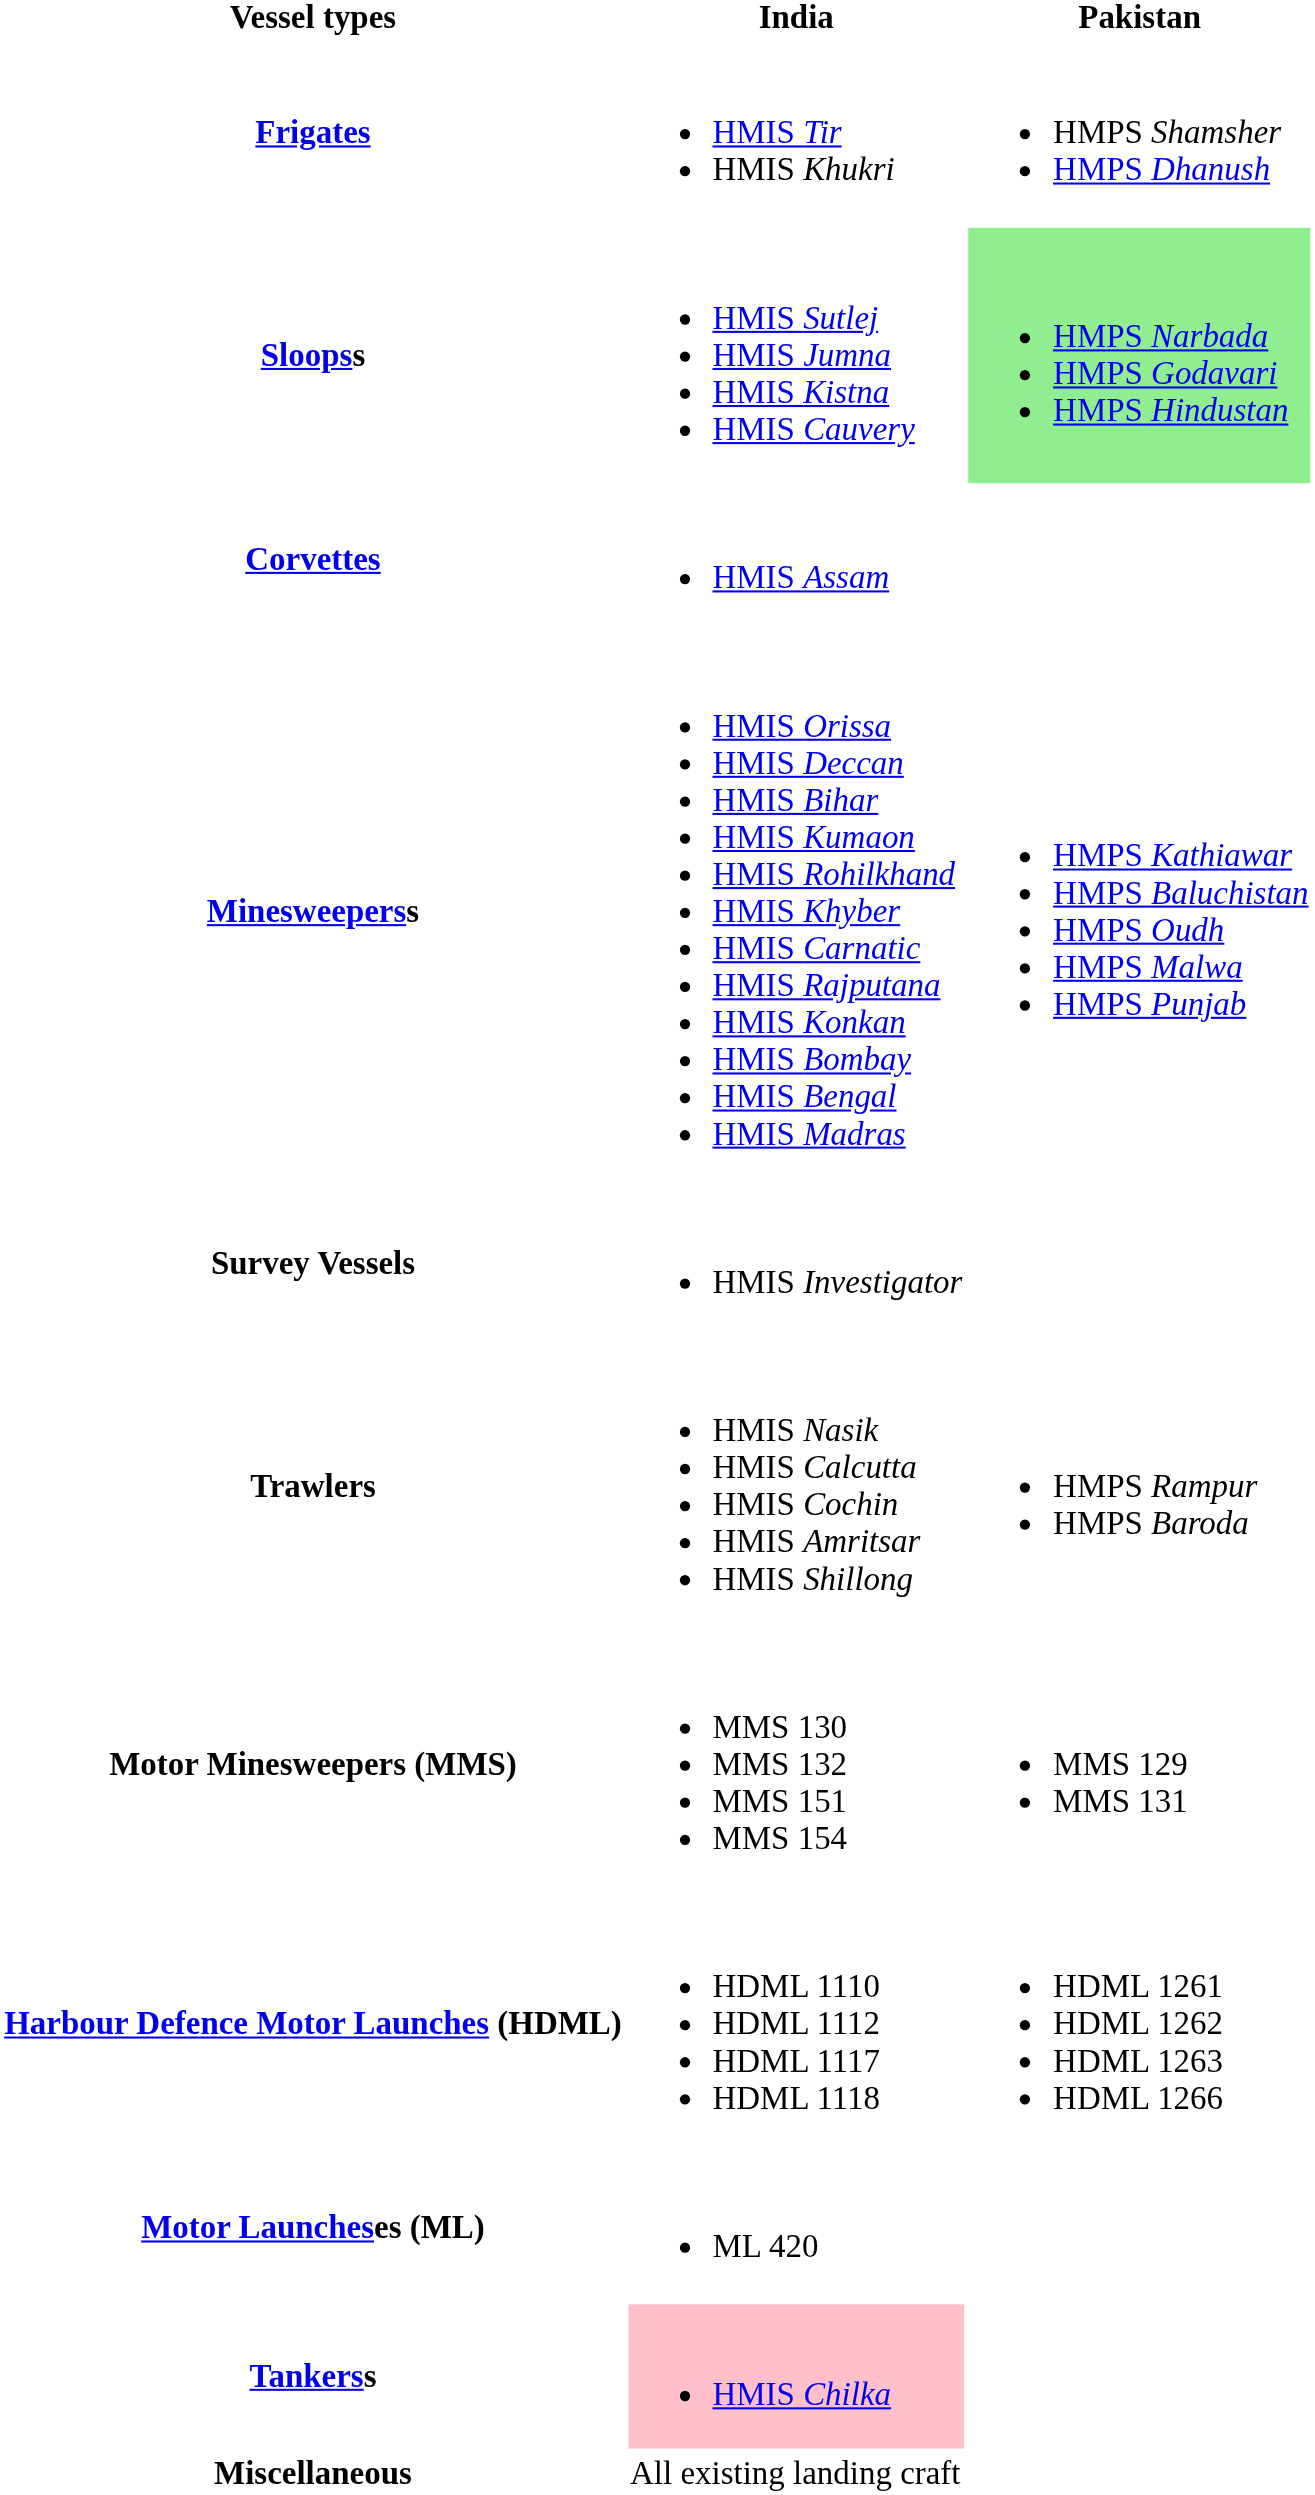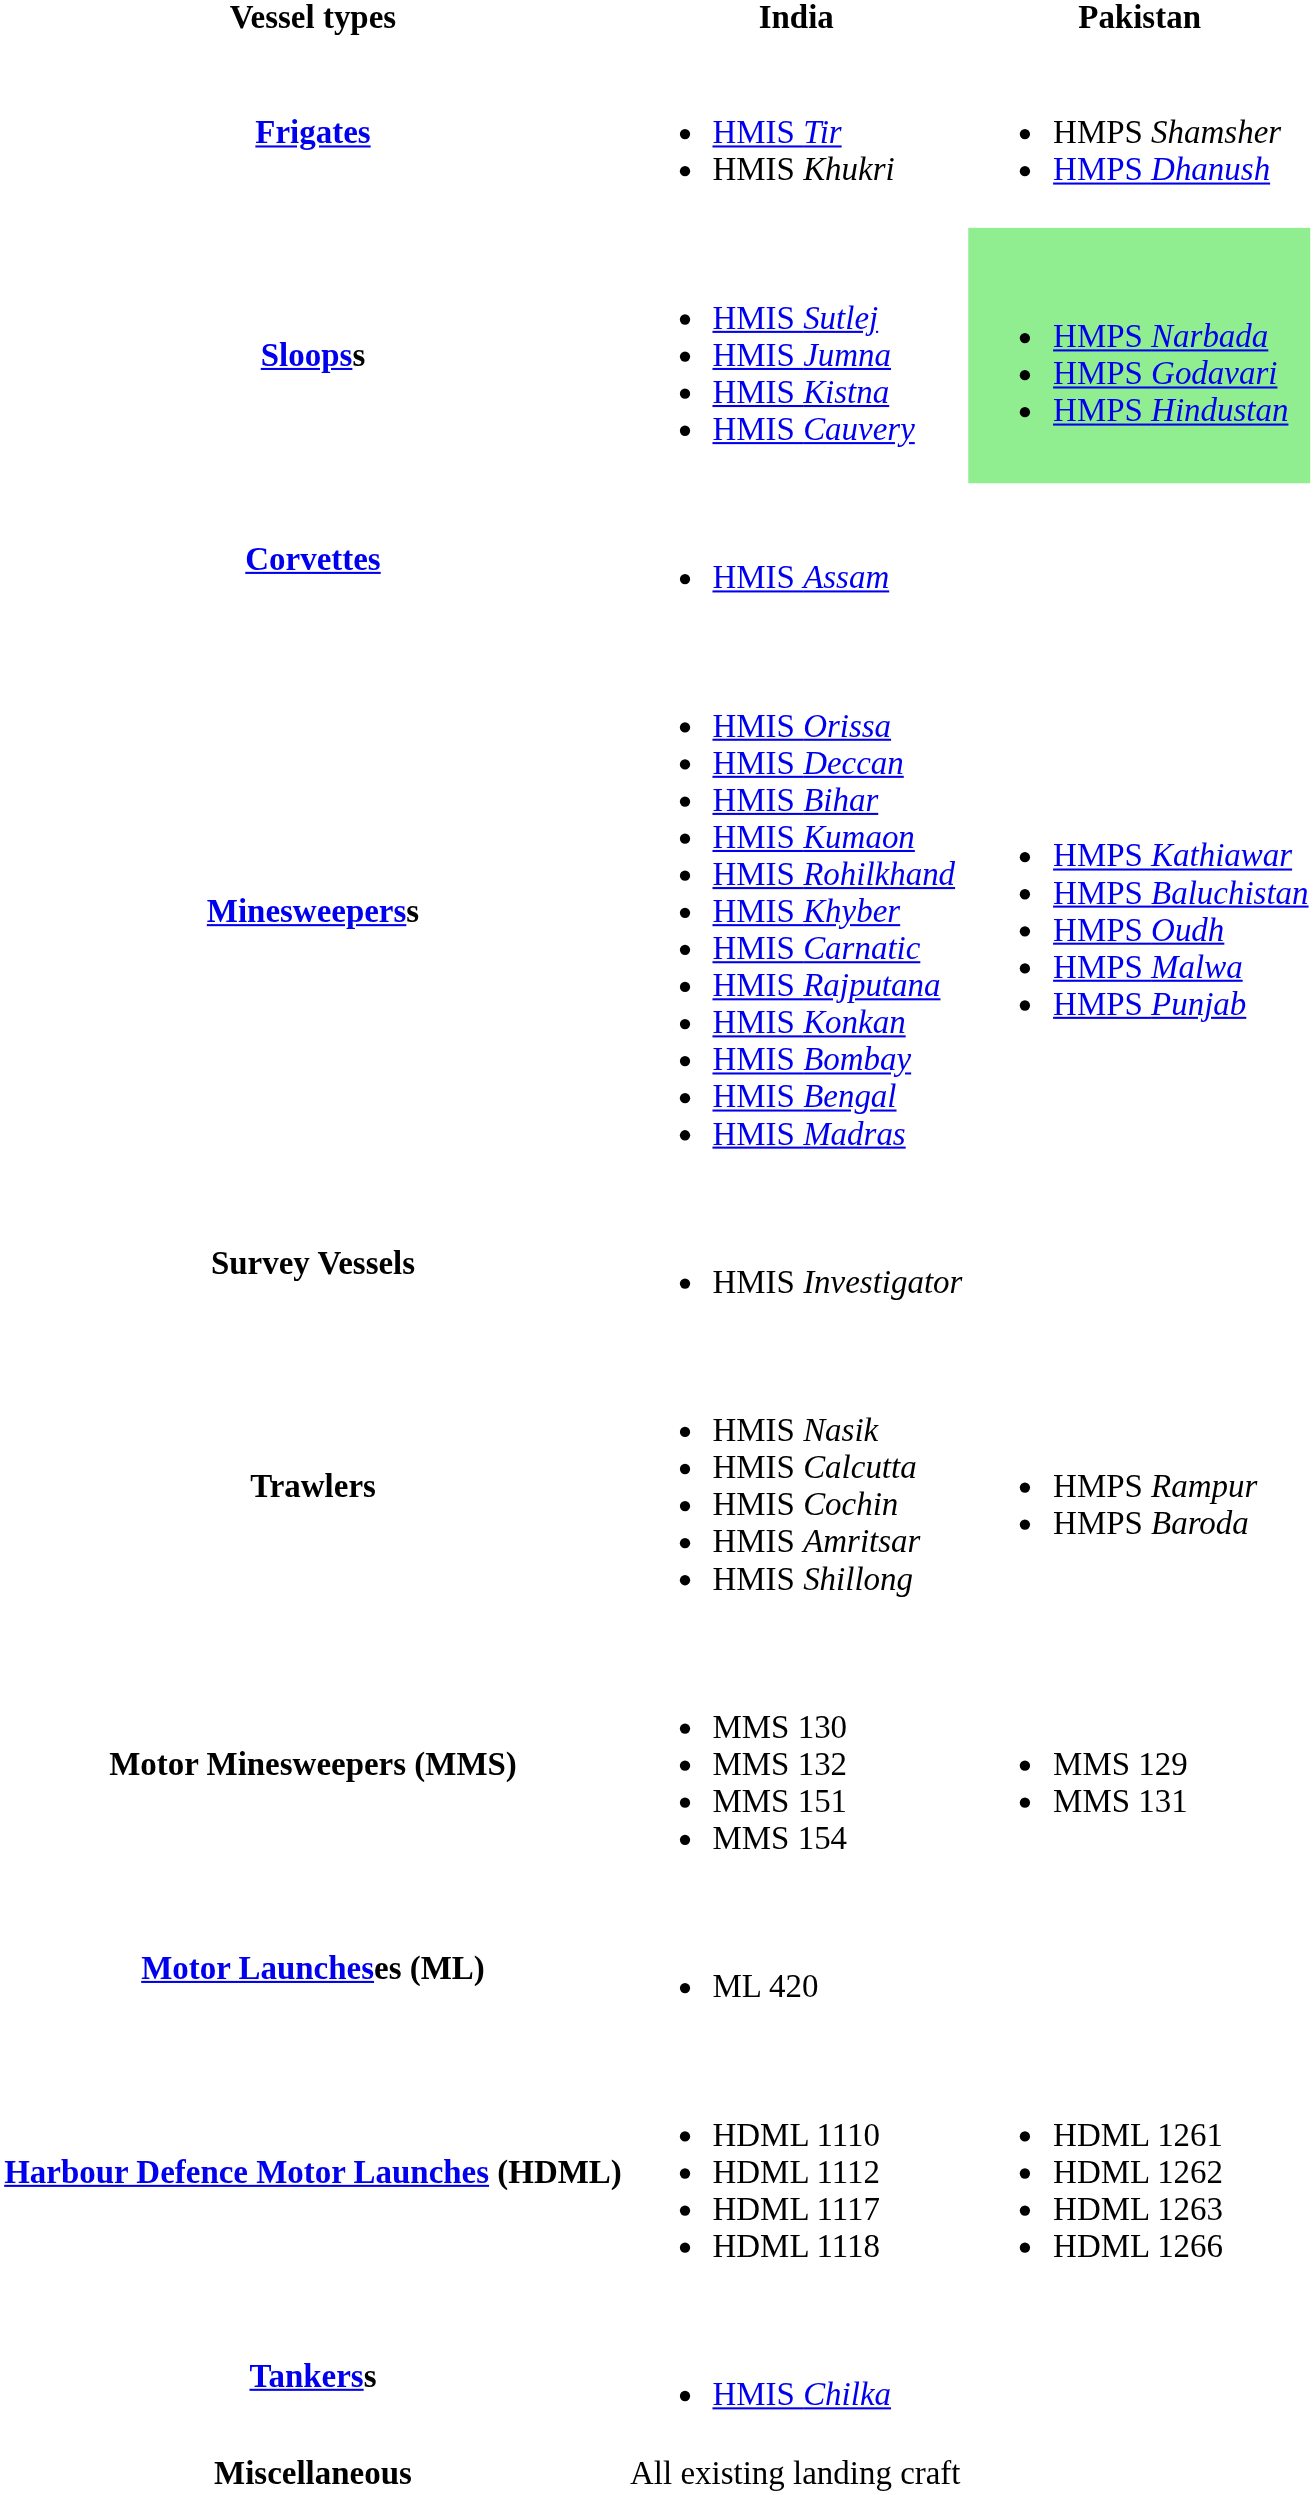rows swapped: Motor Launcheses (ML) <-> Harbour Defence Motor Launches (HDML)
Tankerss | India: pink background -> no background
